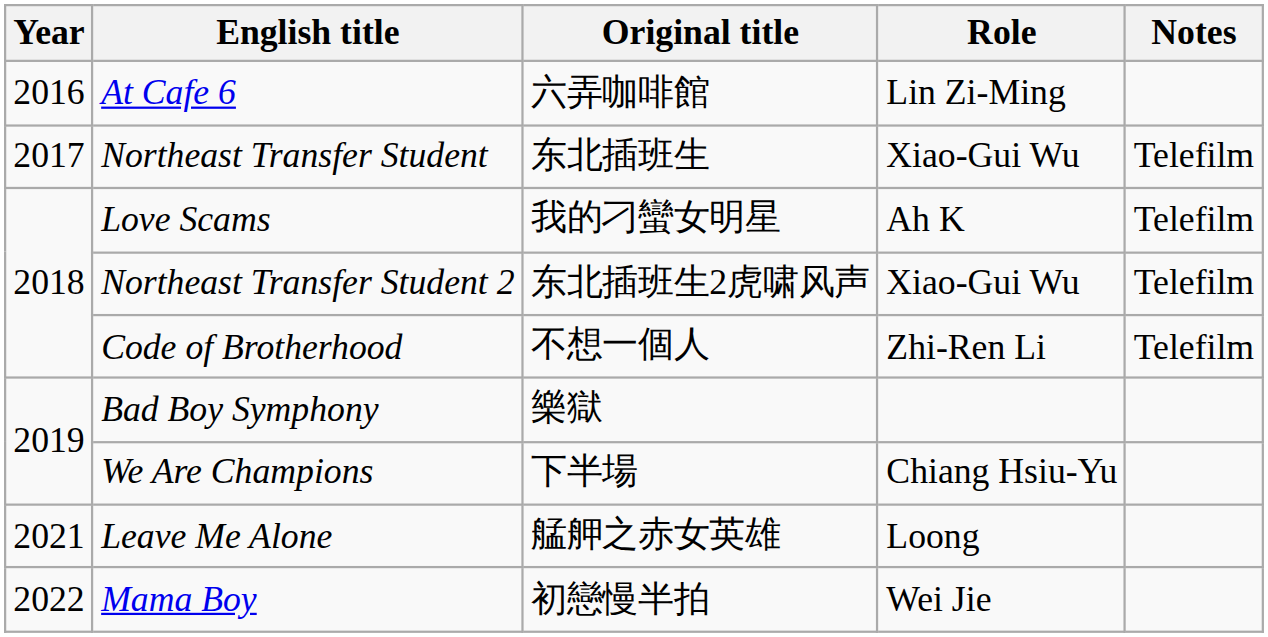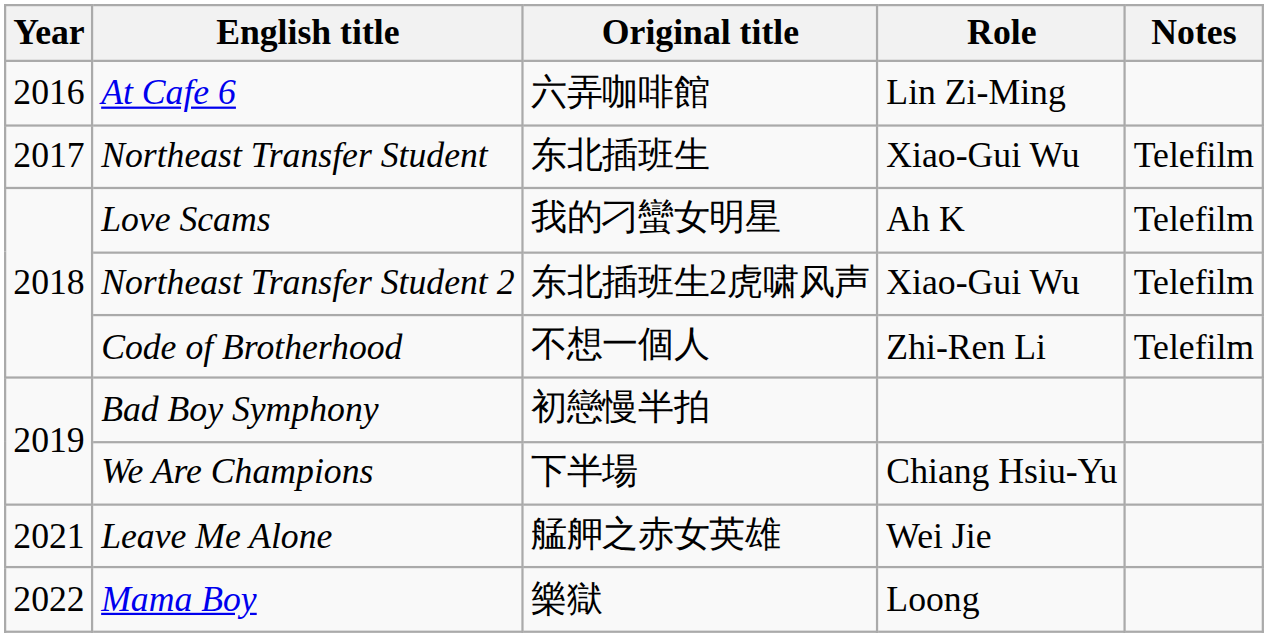Bad Boy Symphony | Original title: 樂獄 -> 初戀慢半拍
Leave Me Alone | Role: Loong -> Wei Jie
Mama Boy | Original title: 初戀慢半拍 -> 樂獄
Mama Boy | Role: Wei Jie -> Loong
